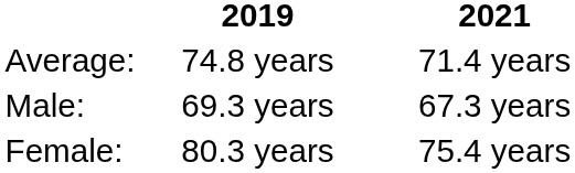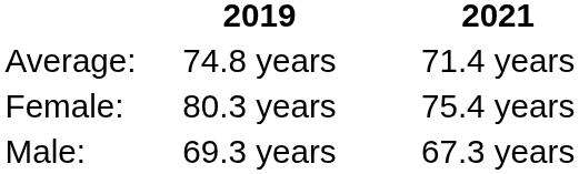rows swapped: Male: <-> Female:
